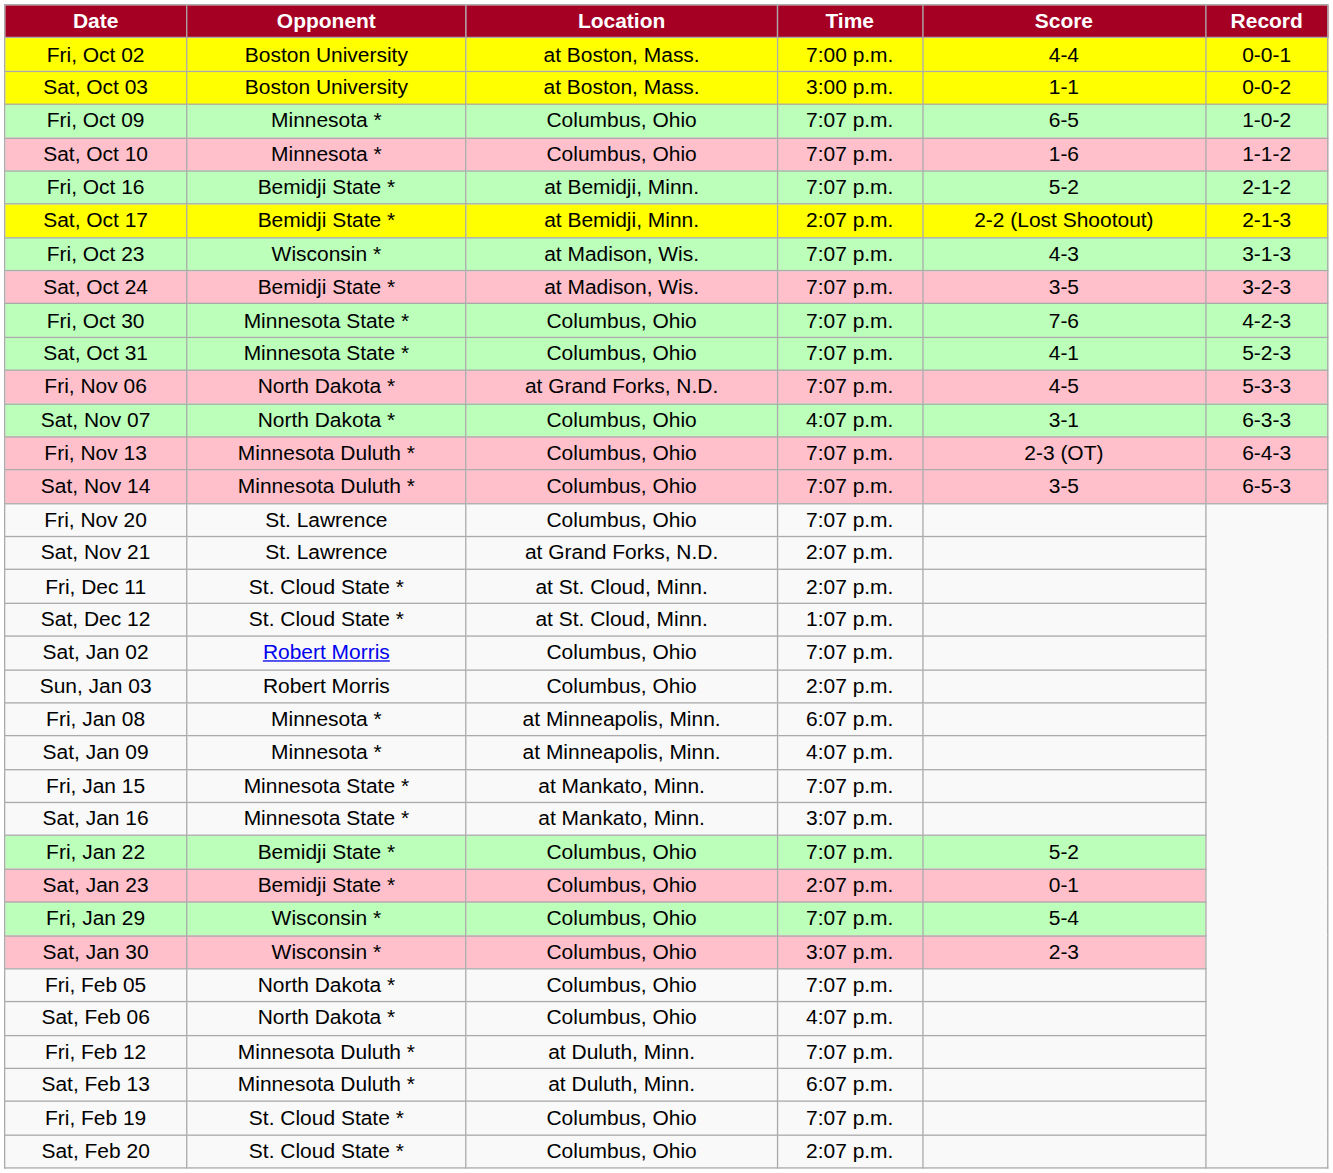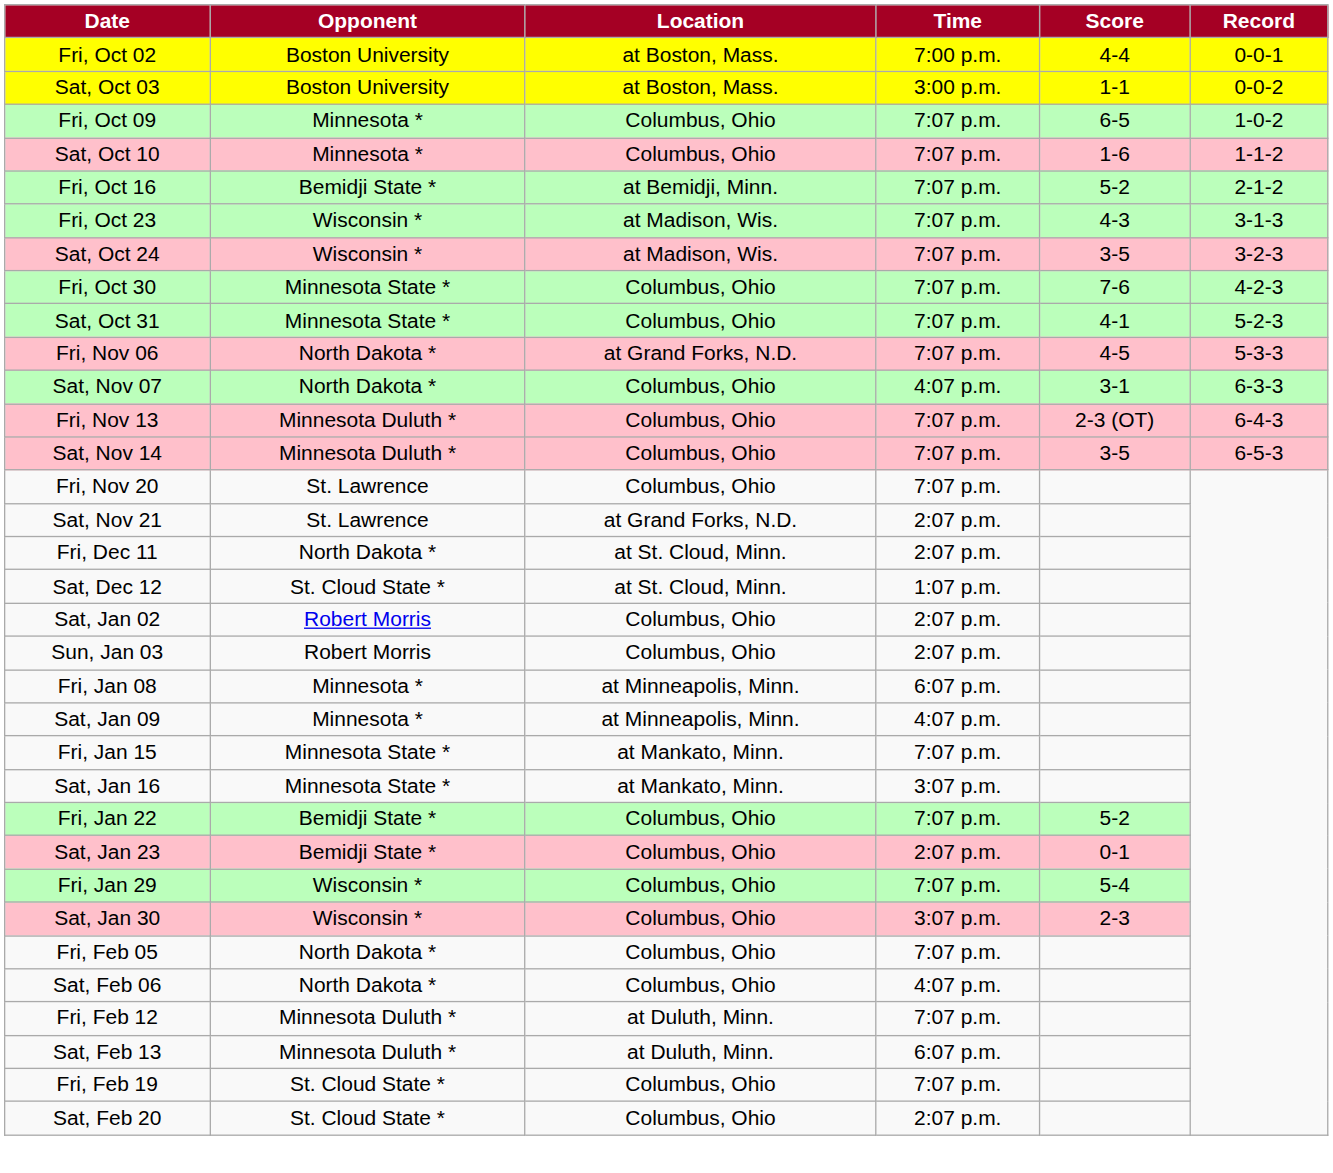- row: Sat, Oct 17 | Bemidji State * | at Bemidji, Minn. | 2:07 p.m. | 2-2 (Lost Shootout) | 2-1-3
Sat, Oct 24 | Opponent: Bemidji State * -> Wisconsin *
Fri, Dec 11 | Opponent: St. Cloud State * -> North Dakota *
Sat, Jan 02 | Time: 7:07 p.m. -> 2:07 p.m.
